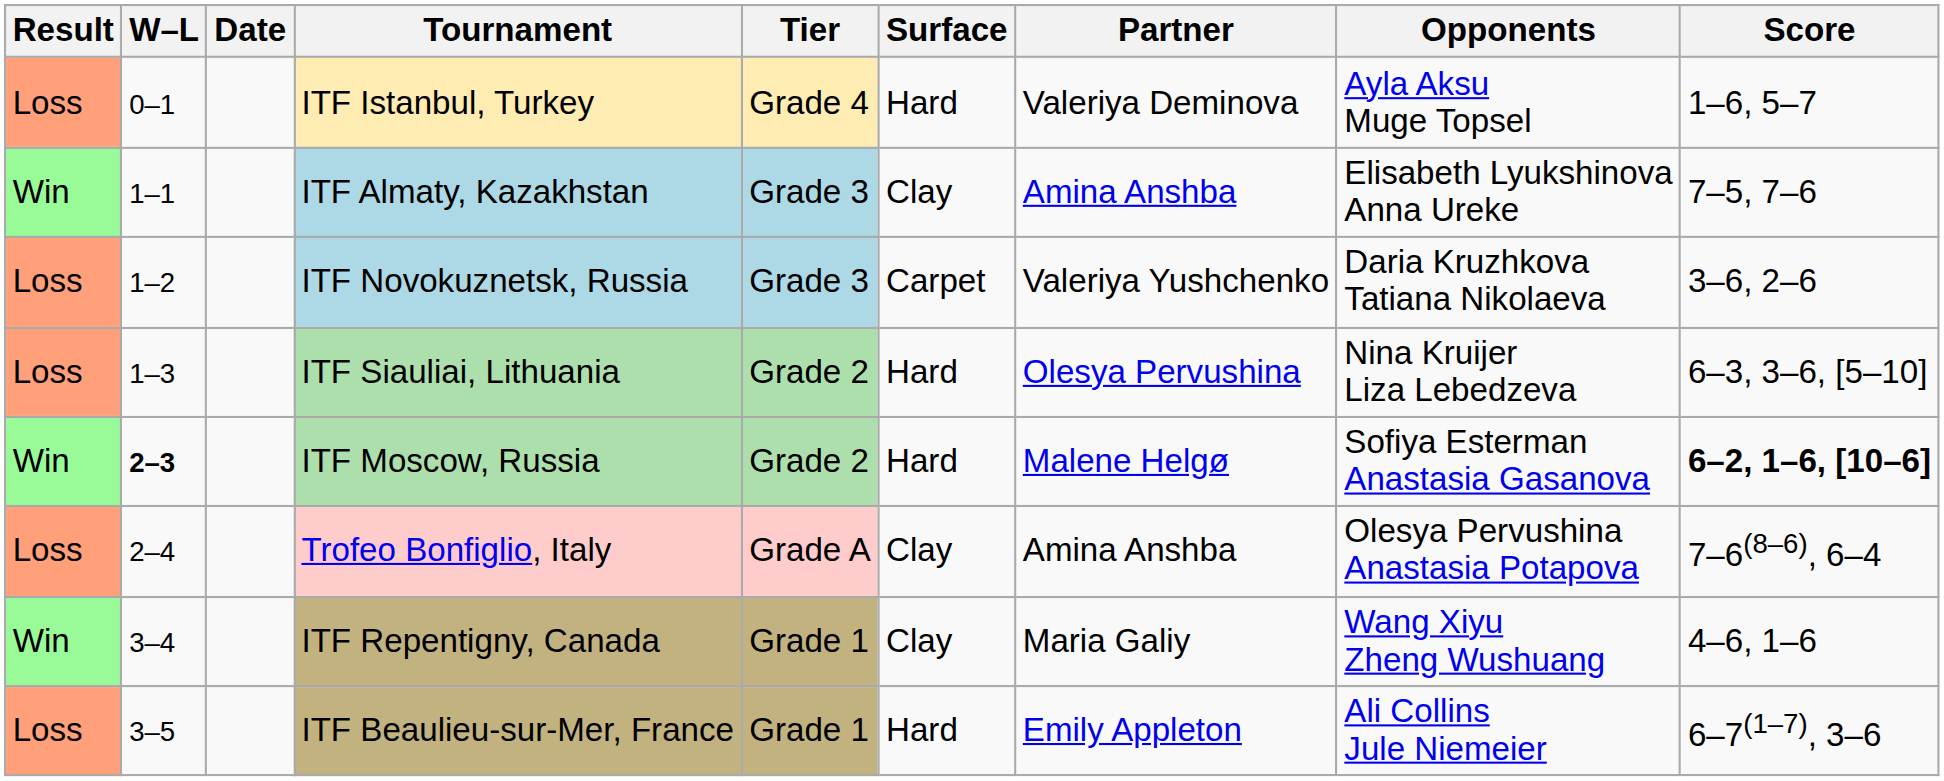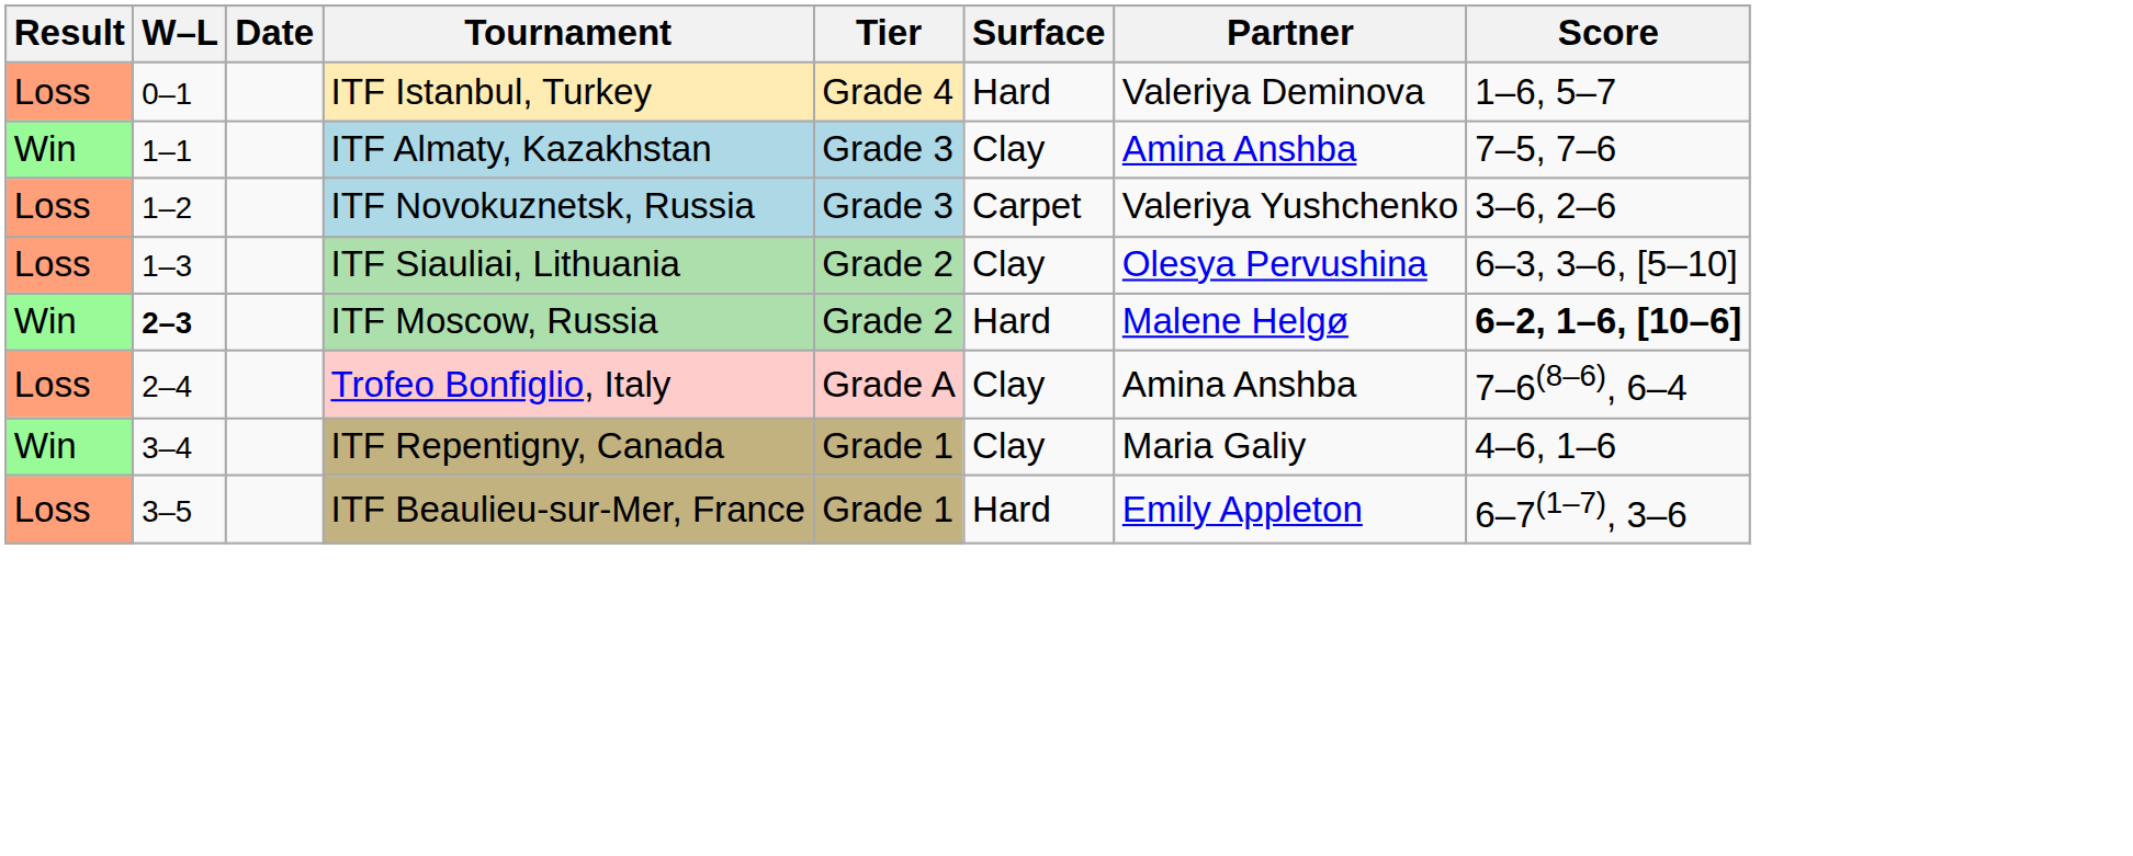- column: Opponents | Ayla Aksu Muge Topsel | Elisabeth Lyukshinova Anna Ureke | Daria Kruzhkova Tatiana Nikolaeva | Nina Kruijer Liza Lebedzeva | Sofiya Esterman Anastasia Gasanova | Olesya Pervushina Anastasia Potapova | Wang Xiyu Zheng Wushuang | Ali Collins Jule Niemeier
ITF Siauliai, Lithuania | Surface: Hard -> Clay
